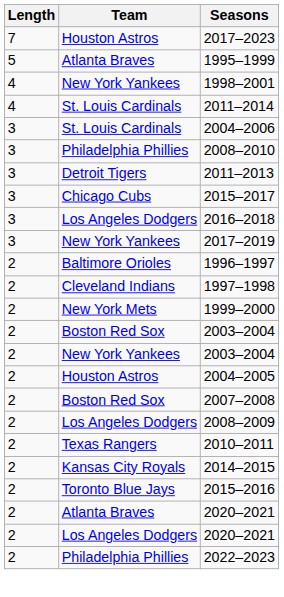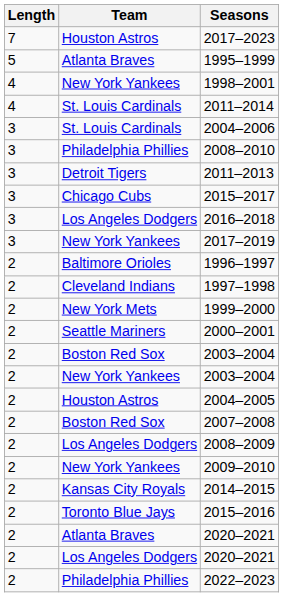+ row: 2 | Seattle Mariners | 2000–2001
+ row: 2 | New York Yankees | 2009–2010
- row: 2 | Texas Rangers | 2010–2011
